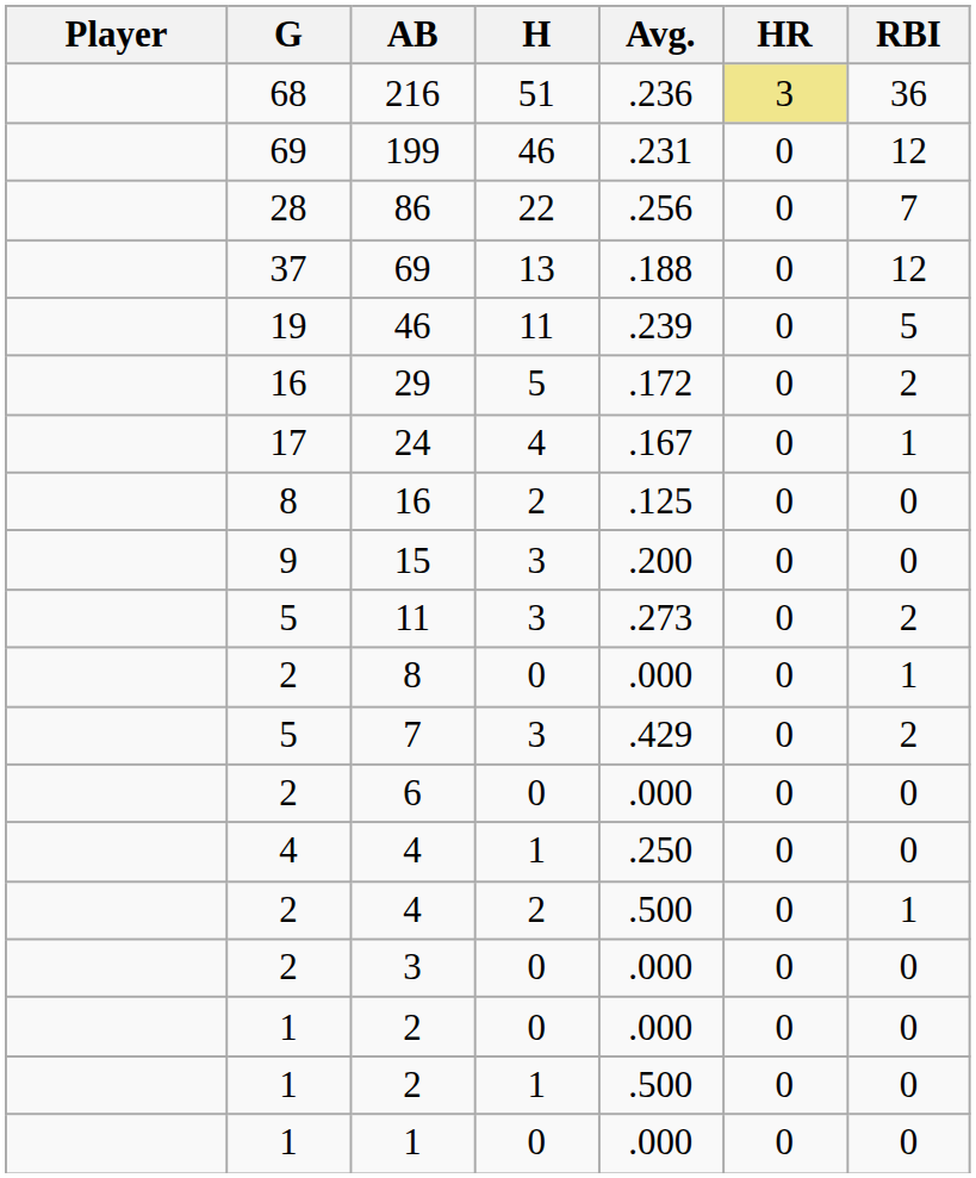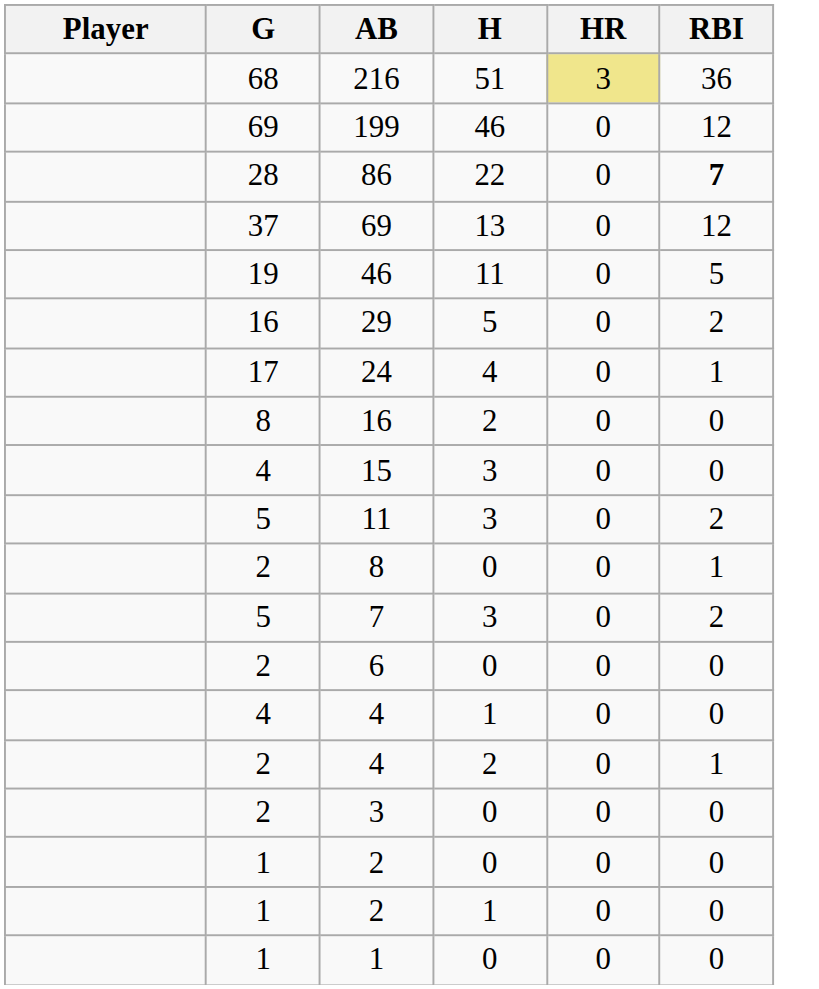- column: Avg. | .236 | .231 | .256 | .188 | .239 | .172 | .167 | .125 | .200 | .273 | .000 | .429 | .000 | .250 | .500 | .000 | .000 | .500 | .000
86 | RBI: normal -> bold
15 | G: 9 -> 4
